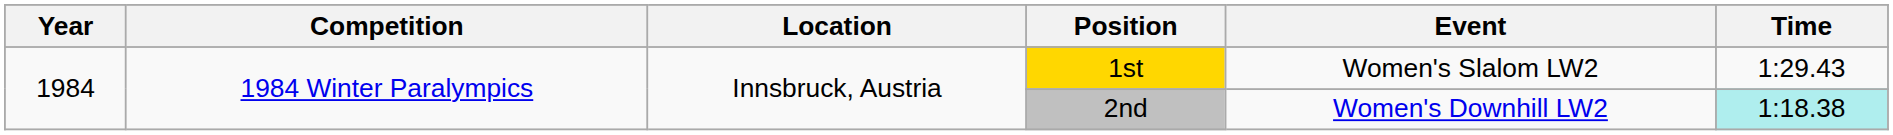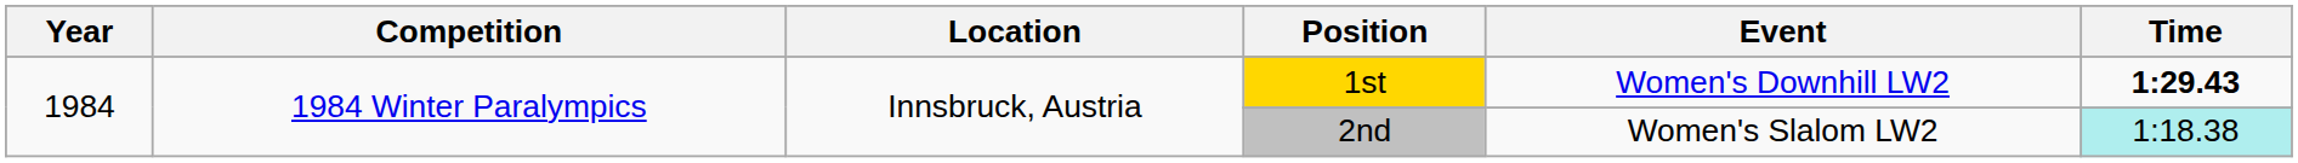1st | Event: Women's Slalom LW2 -> Women's Downhill LW2
1st | Time: normal -> bold
2nd | Event: Women's Downhill LW2 -> Women's Slalom LW2
